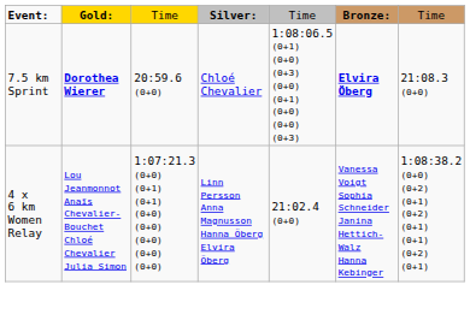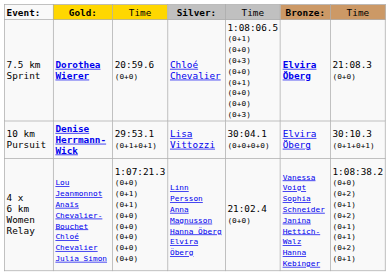+ row: 10 km Pursuit | Denise Herrmann-Wick | 29:53.1 (0+1+0+1) | Lisa Vittozzi | 30:04.1 (0+0+0+0) | Elvira Öberg | 30:10.3 (0+1+0+1)
